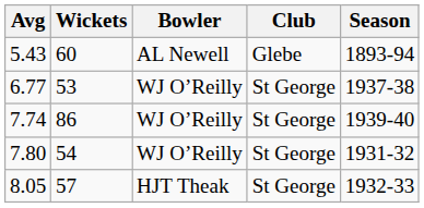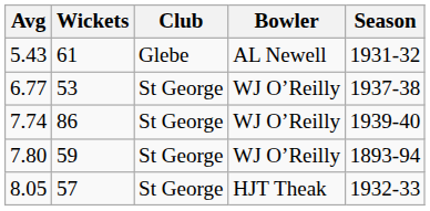columns swapped: Bowler <-> Club
5.43 | Wickets: 60 -> 61
5.43 | Season: 1893-94 -> 1931-32
7.80 | Wickets: 54 -> 59
7.80 | Season: 1931-32 -> 1893-94
